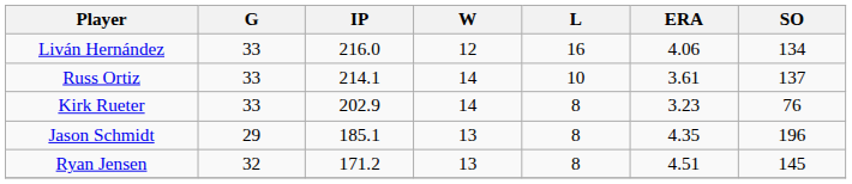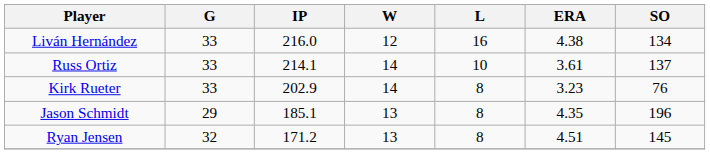Liván Hernández | ERA: 4.06 -> 4.38
